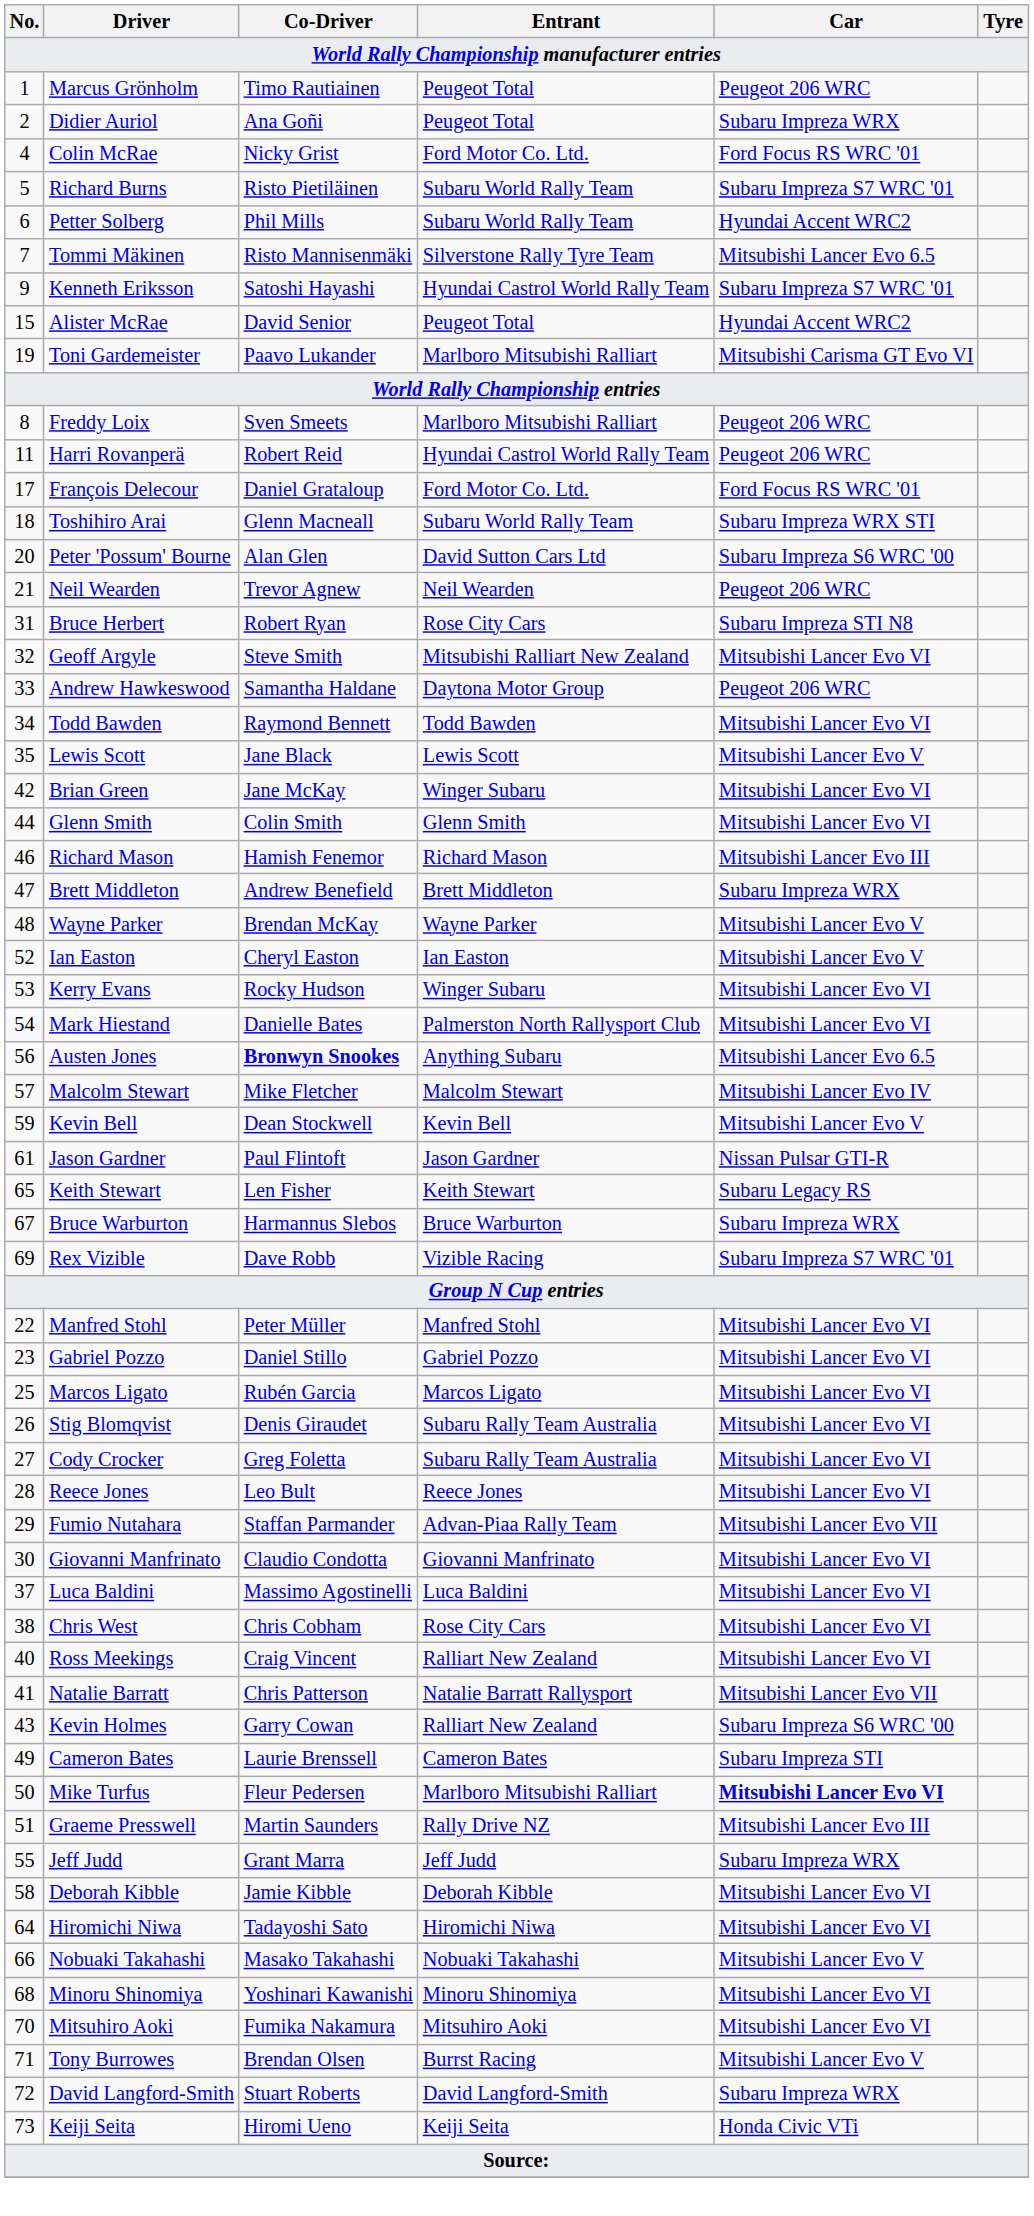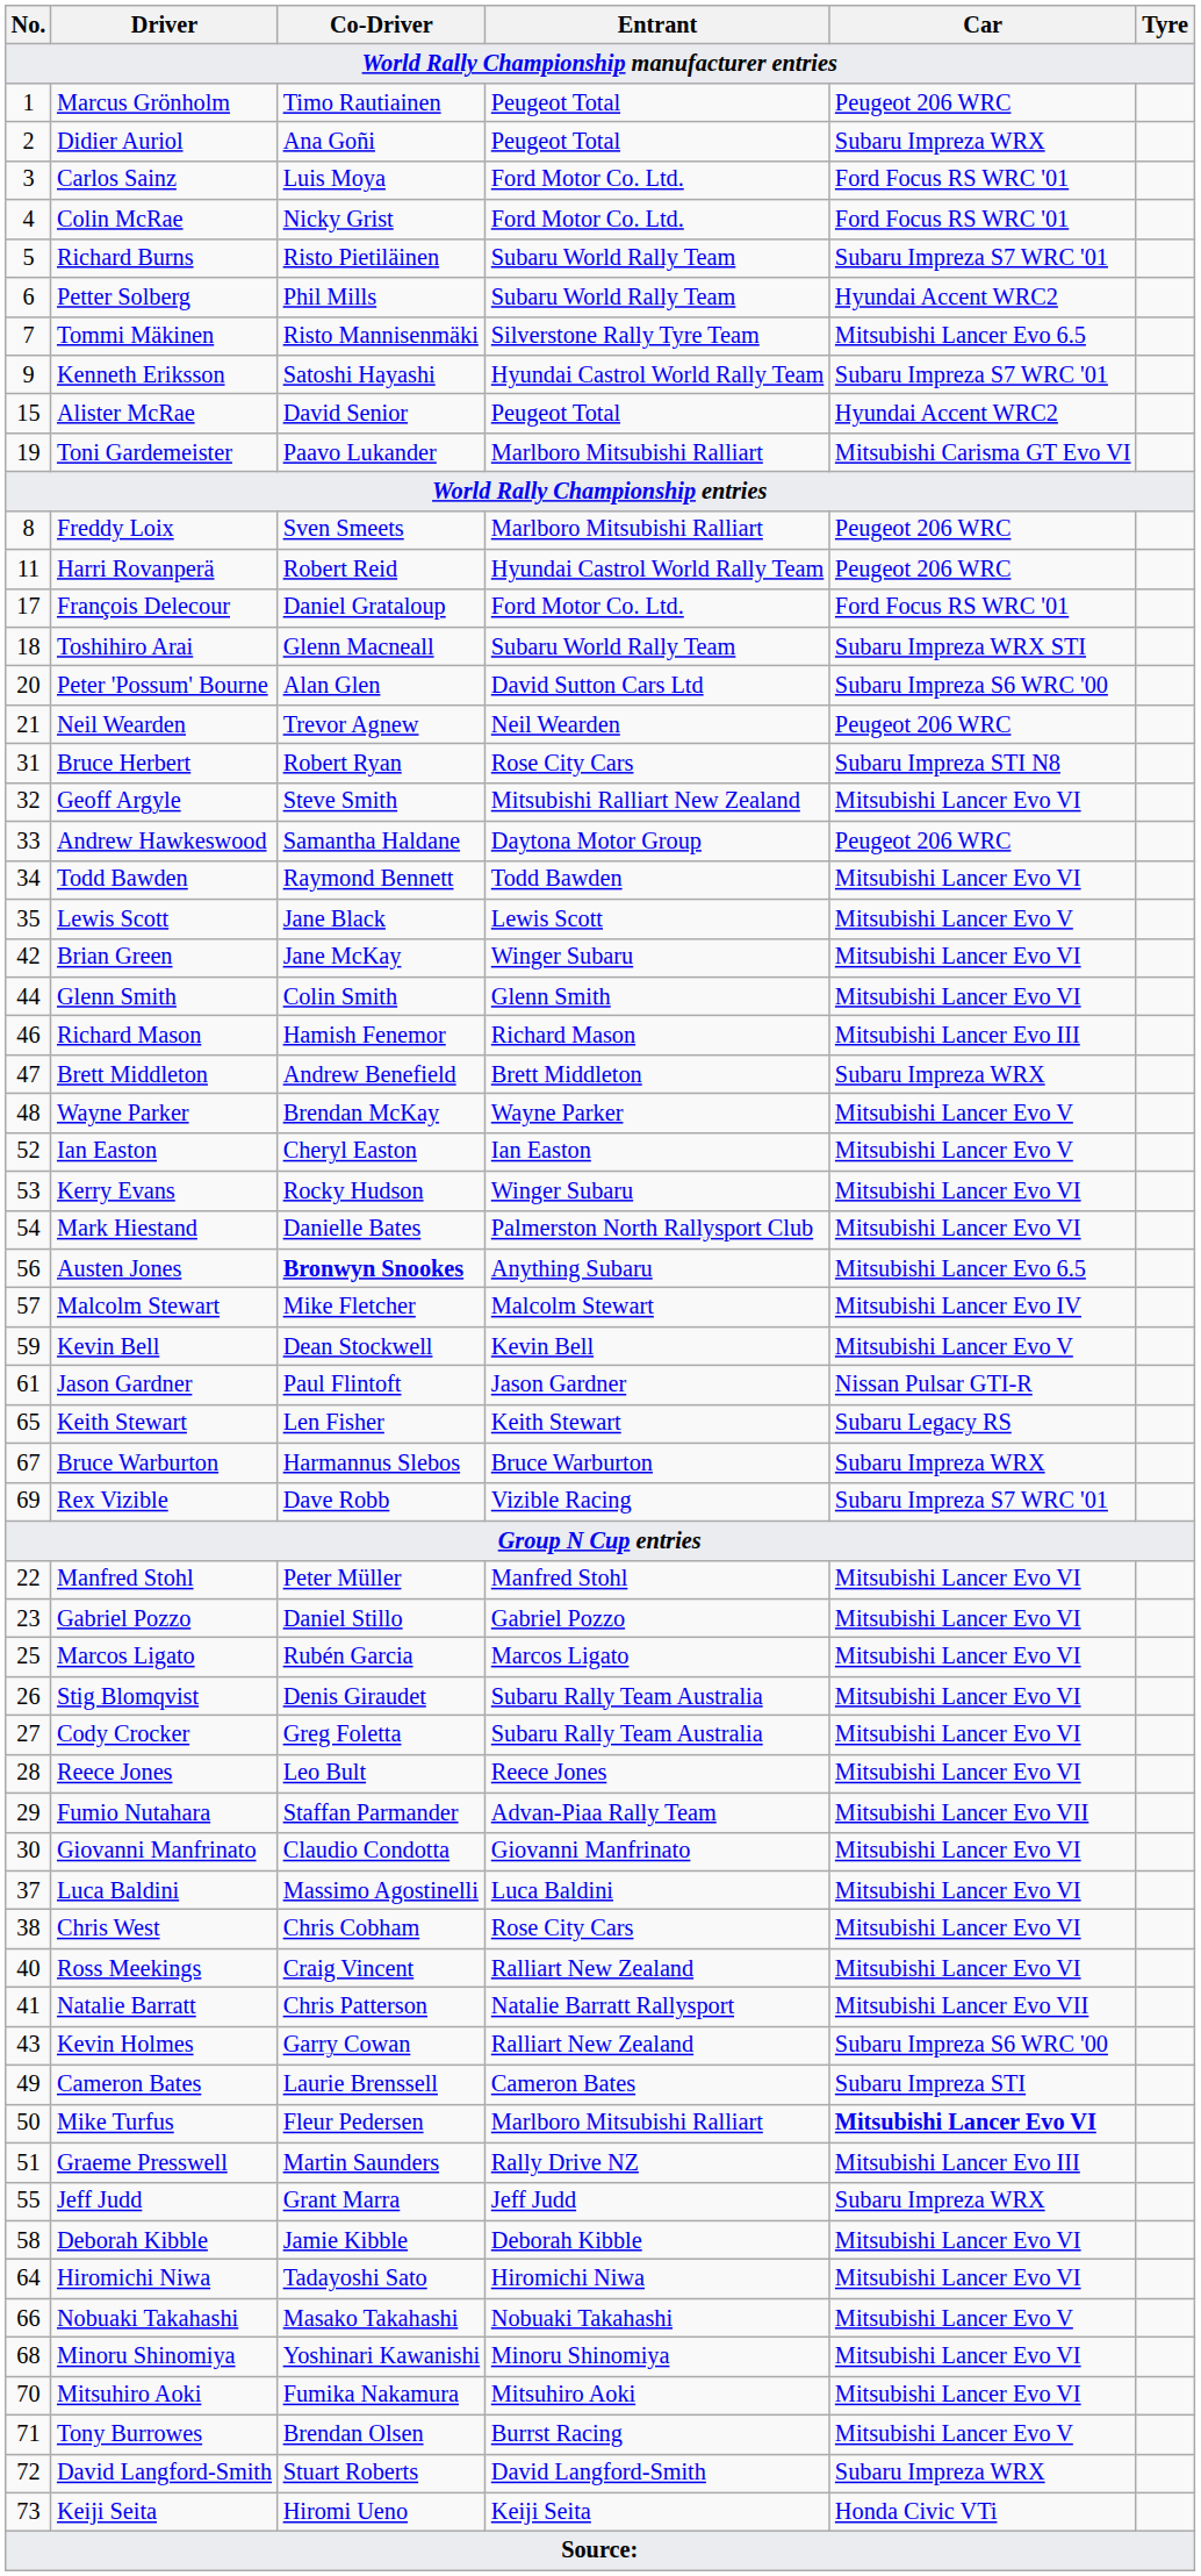+ row: 3 | Carlos Sainz | Luis Moya | Ford Motor Co. Ltd. | Ford Focus RS WRC '01
